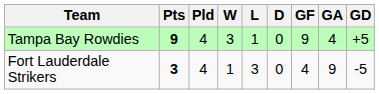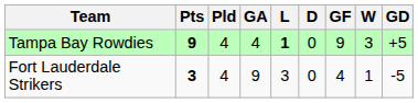columns swapped: W <-> GA
Tampa Bay Rowdies | L: normal -> bold
